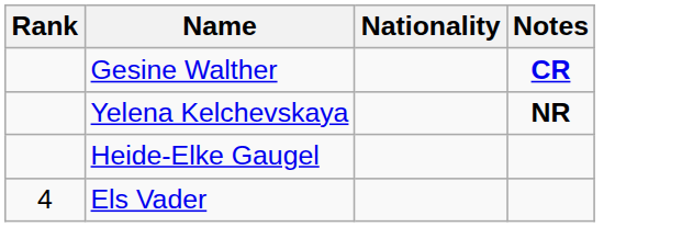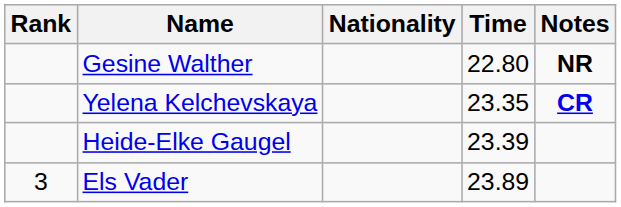+ column: Time | 22.80 | 23.35 | 23.39 | 23.89
Gesine Walther | Notes: CR -> NR
Yelena Kelchevskaya | Notes: NR -> CR
Els Vader | Rank: 4 -> 3
